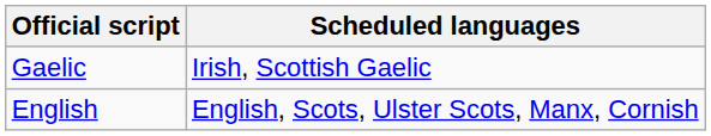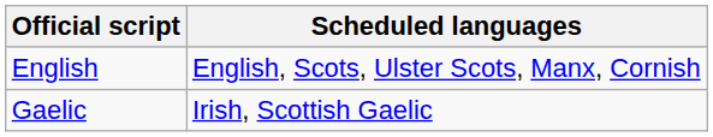rows swapped: English <-> Gaelic
